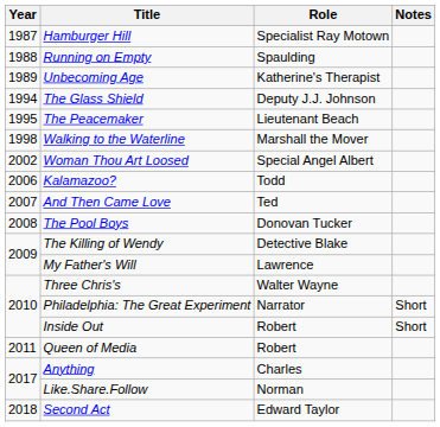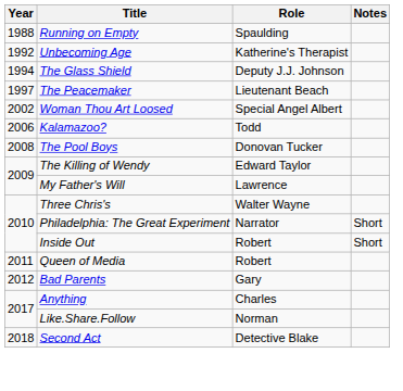- row: 1987 | Hamburger Hill | Specialist Ray Motown
Unbecoming Age | Year: 1989 -> 1992
The Peacemaker | Year: 1995 -> 1997
- row: 1998 | Walking to the Waterline | Marshall the Mover
- row: 2007 | And Then Came Love | Ted
The Killing of Wendy | Role: Detective Blake -> Edward Taylor
+ row: 2012 | Bad Parents | Gary
Second Act | Role: Edward Taylor -> Detective Blake
